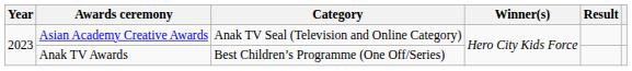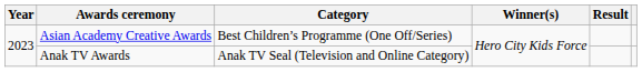Asian Academy Creative Awards | Category: Anak TV Seal (Television and Online Category) -> Best Children’s Programme (One Off/Series)
Anak TV Awards | Category: Best Children’s Programme (One Off/Series) -> Anak TV Seal (Television and Online Category)
